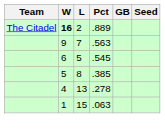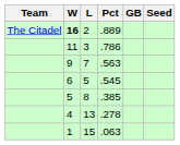+ row: 11 | 3 | .786
